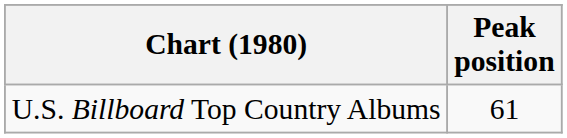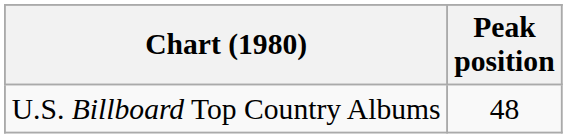U.S. Billboard Top Country Albums | Peak position: 61 -> 48
